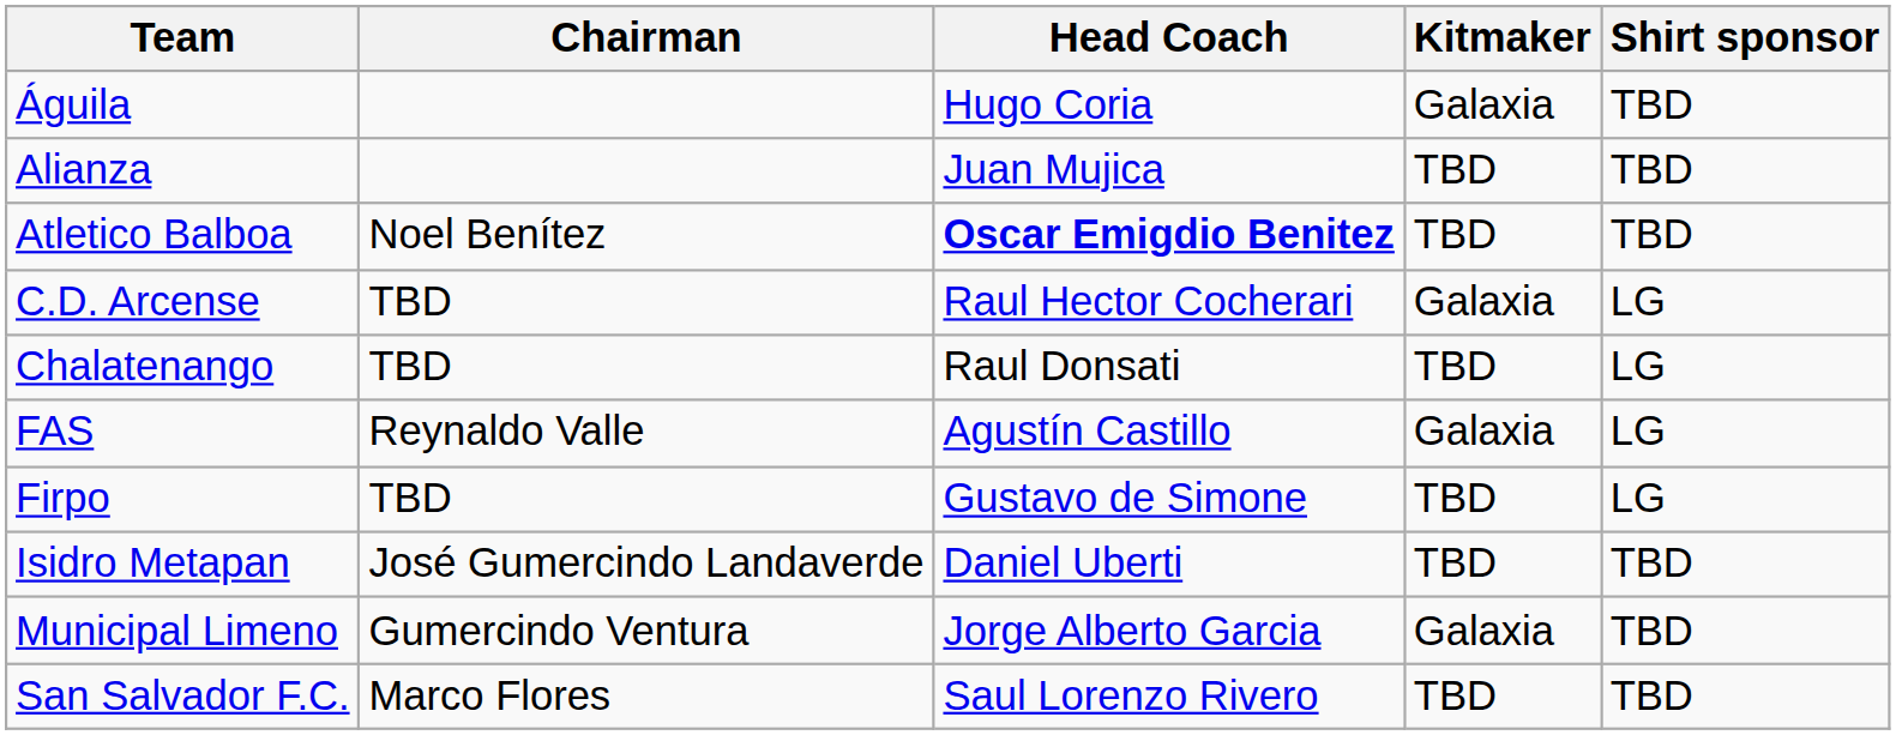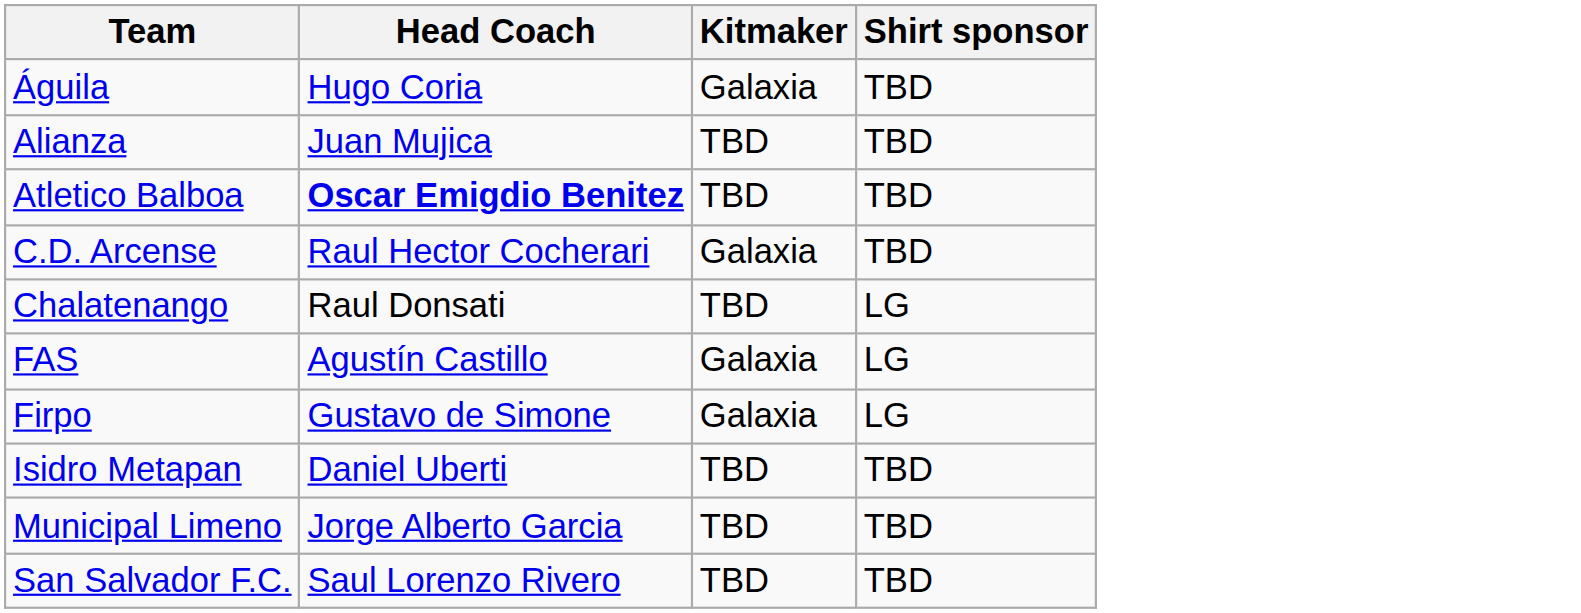- column: Chairman | Noel Benítez | TBD | TBD | Reynaldo Valle | TBD | José Gumercindo Landaverde | Gumercindo Ventura | Marco Flores
C.D. Arcense | Shirt sponsor: LG -> TBD
Firpo | Kitmaker: TBD -> Galaxia
Municipal Limeno | Kitmaker: Galaxia -> TBD
